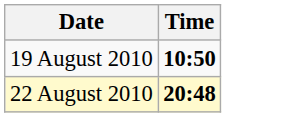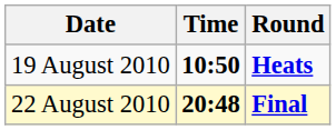+ column: Round | Heats | Final
